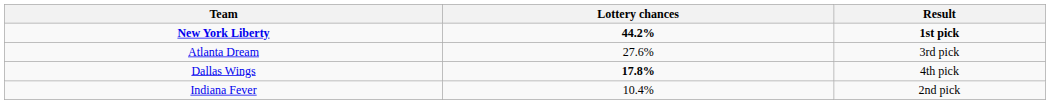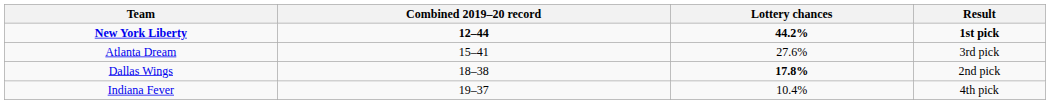+ column: Combined 2019–20 record | 12–44 | 15–41 | 18–38 | 19–37
Dallas Wings | Result: 4th pick -> 2nd pick
Indiana Fever | Result: 2nd pick -> 4th pick
